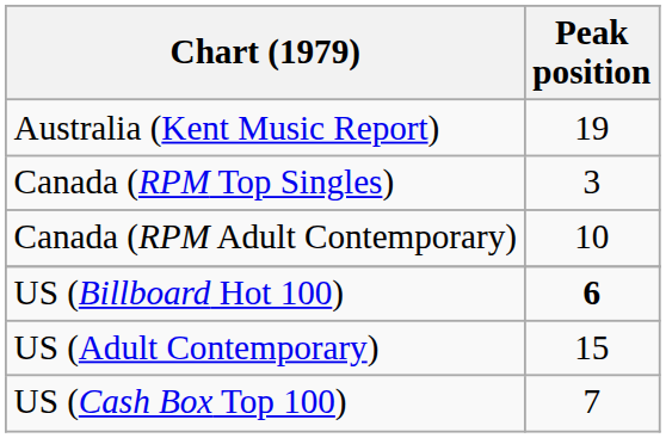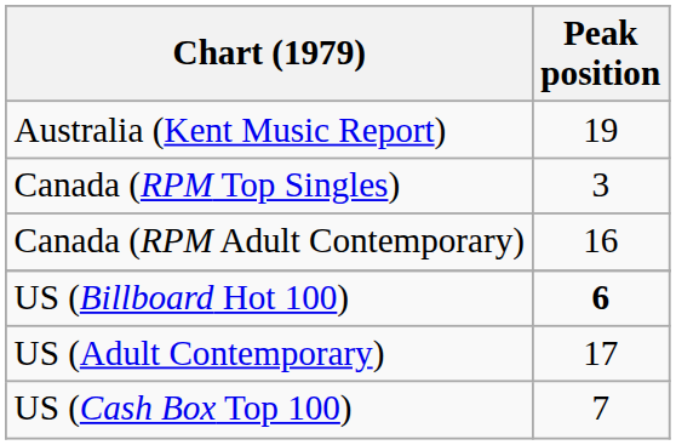Canada (RPM Adult Contemporary) | Peak position: 10 -> 16
US (Adult Contemporary) | Peak position: 15 -> 17
